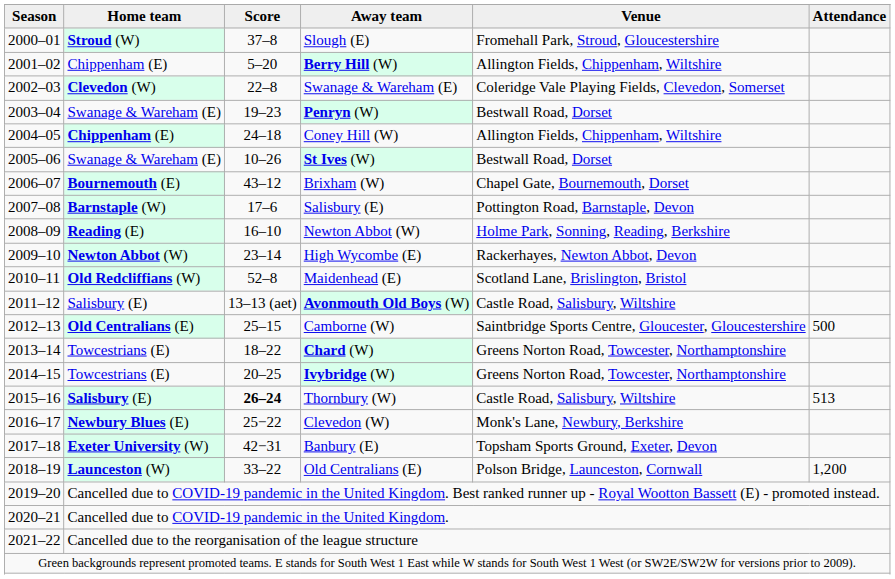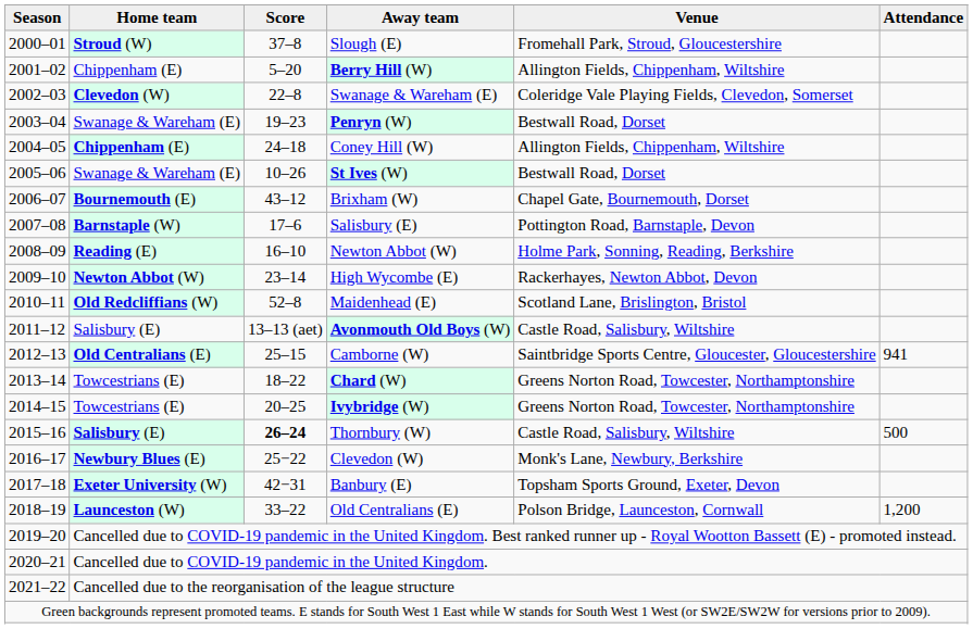Camborne (W) | Attendance: 500 -> 941
Thornbury (W) | Attendance: 513 -> 500
